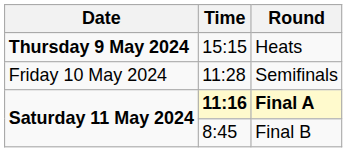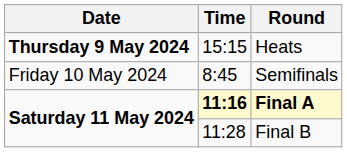Semifinals | Time: 11:28 -> 8:45
Final B | Time: 8:45 -> 11:28
